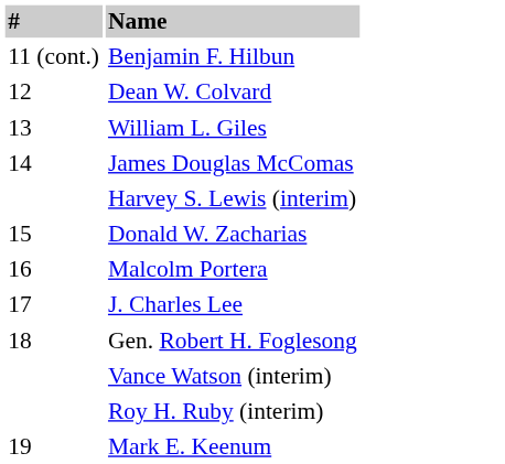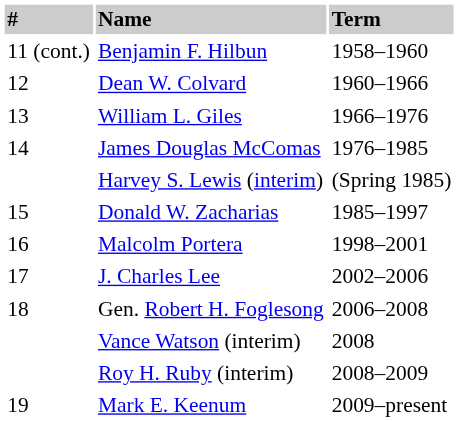+ column: Term | 1958–1960 | 1960–1966 | 1966–1976 | 1976–1985 | (Spring 1985) | 1985–1997 | 1998–2001 | 2002–2006 | 2006–2008 | 2008 | 2008–2009 | 2009–present
